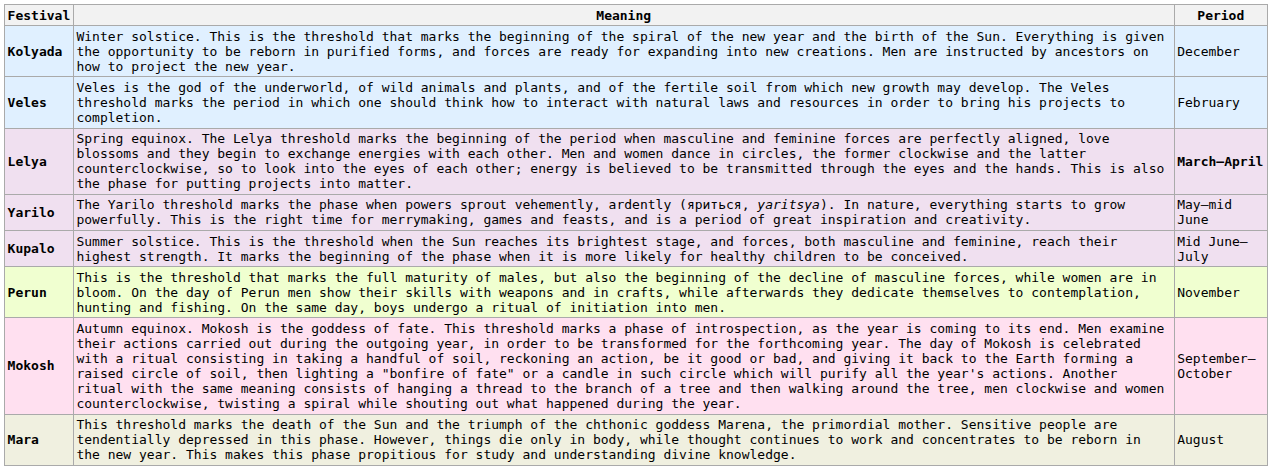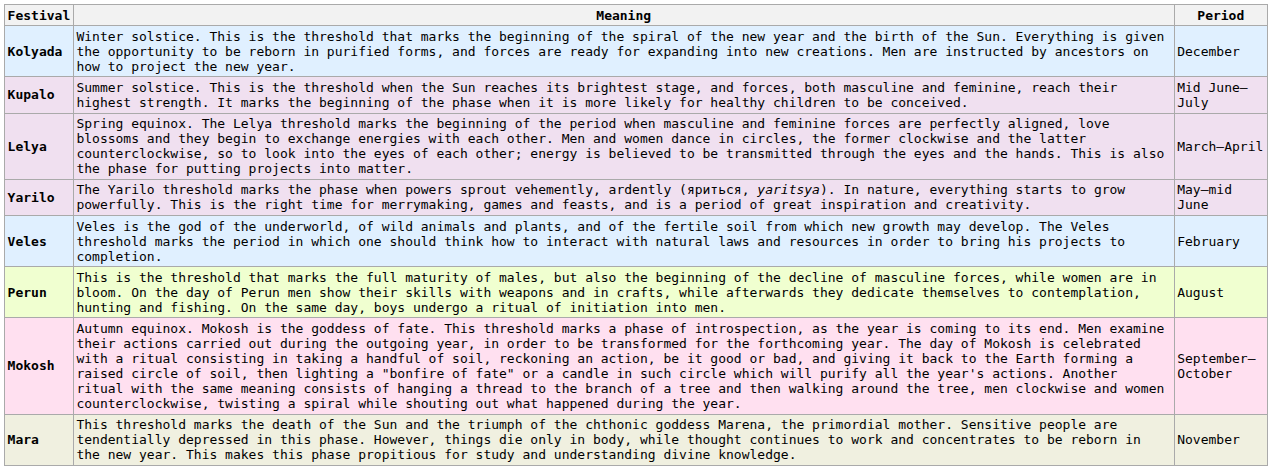rows swapped: Veles <-> Kupalo
Lelya | Period: bold -> normal
Perun | Period: November -> August
Mara | Period: August -> November
